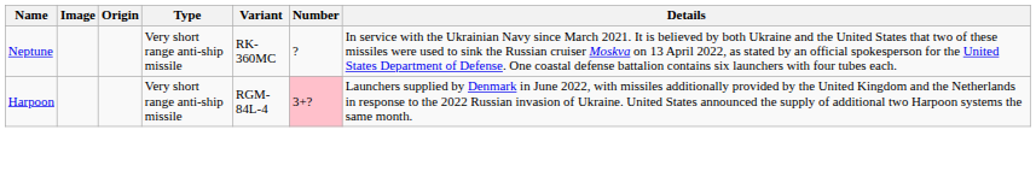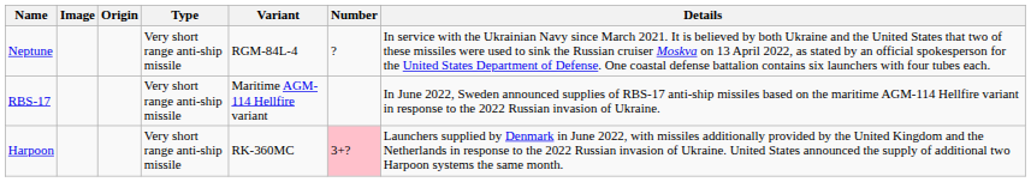Neptune | Variant: RK-360MC -> RGM-84L-4
+ row: RBS-17 | Very short range anti-ship missile | Maritime AGM-114 Hellfire variant | In June 2022, Sweden announced supplies of RBS-17 anti-ship missiles based on the maritime AGM-114 Hellfire variant in response to the 2022 Russian invasion of Ukraine.
Harpoon | Variant: RGM-84L-4 -> RK-360MC
